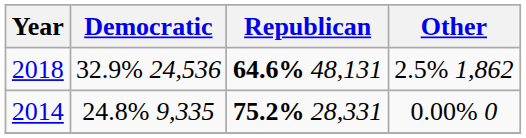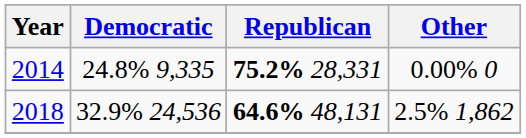rows swapped: 2018 <-> 2014
